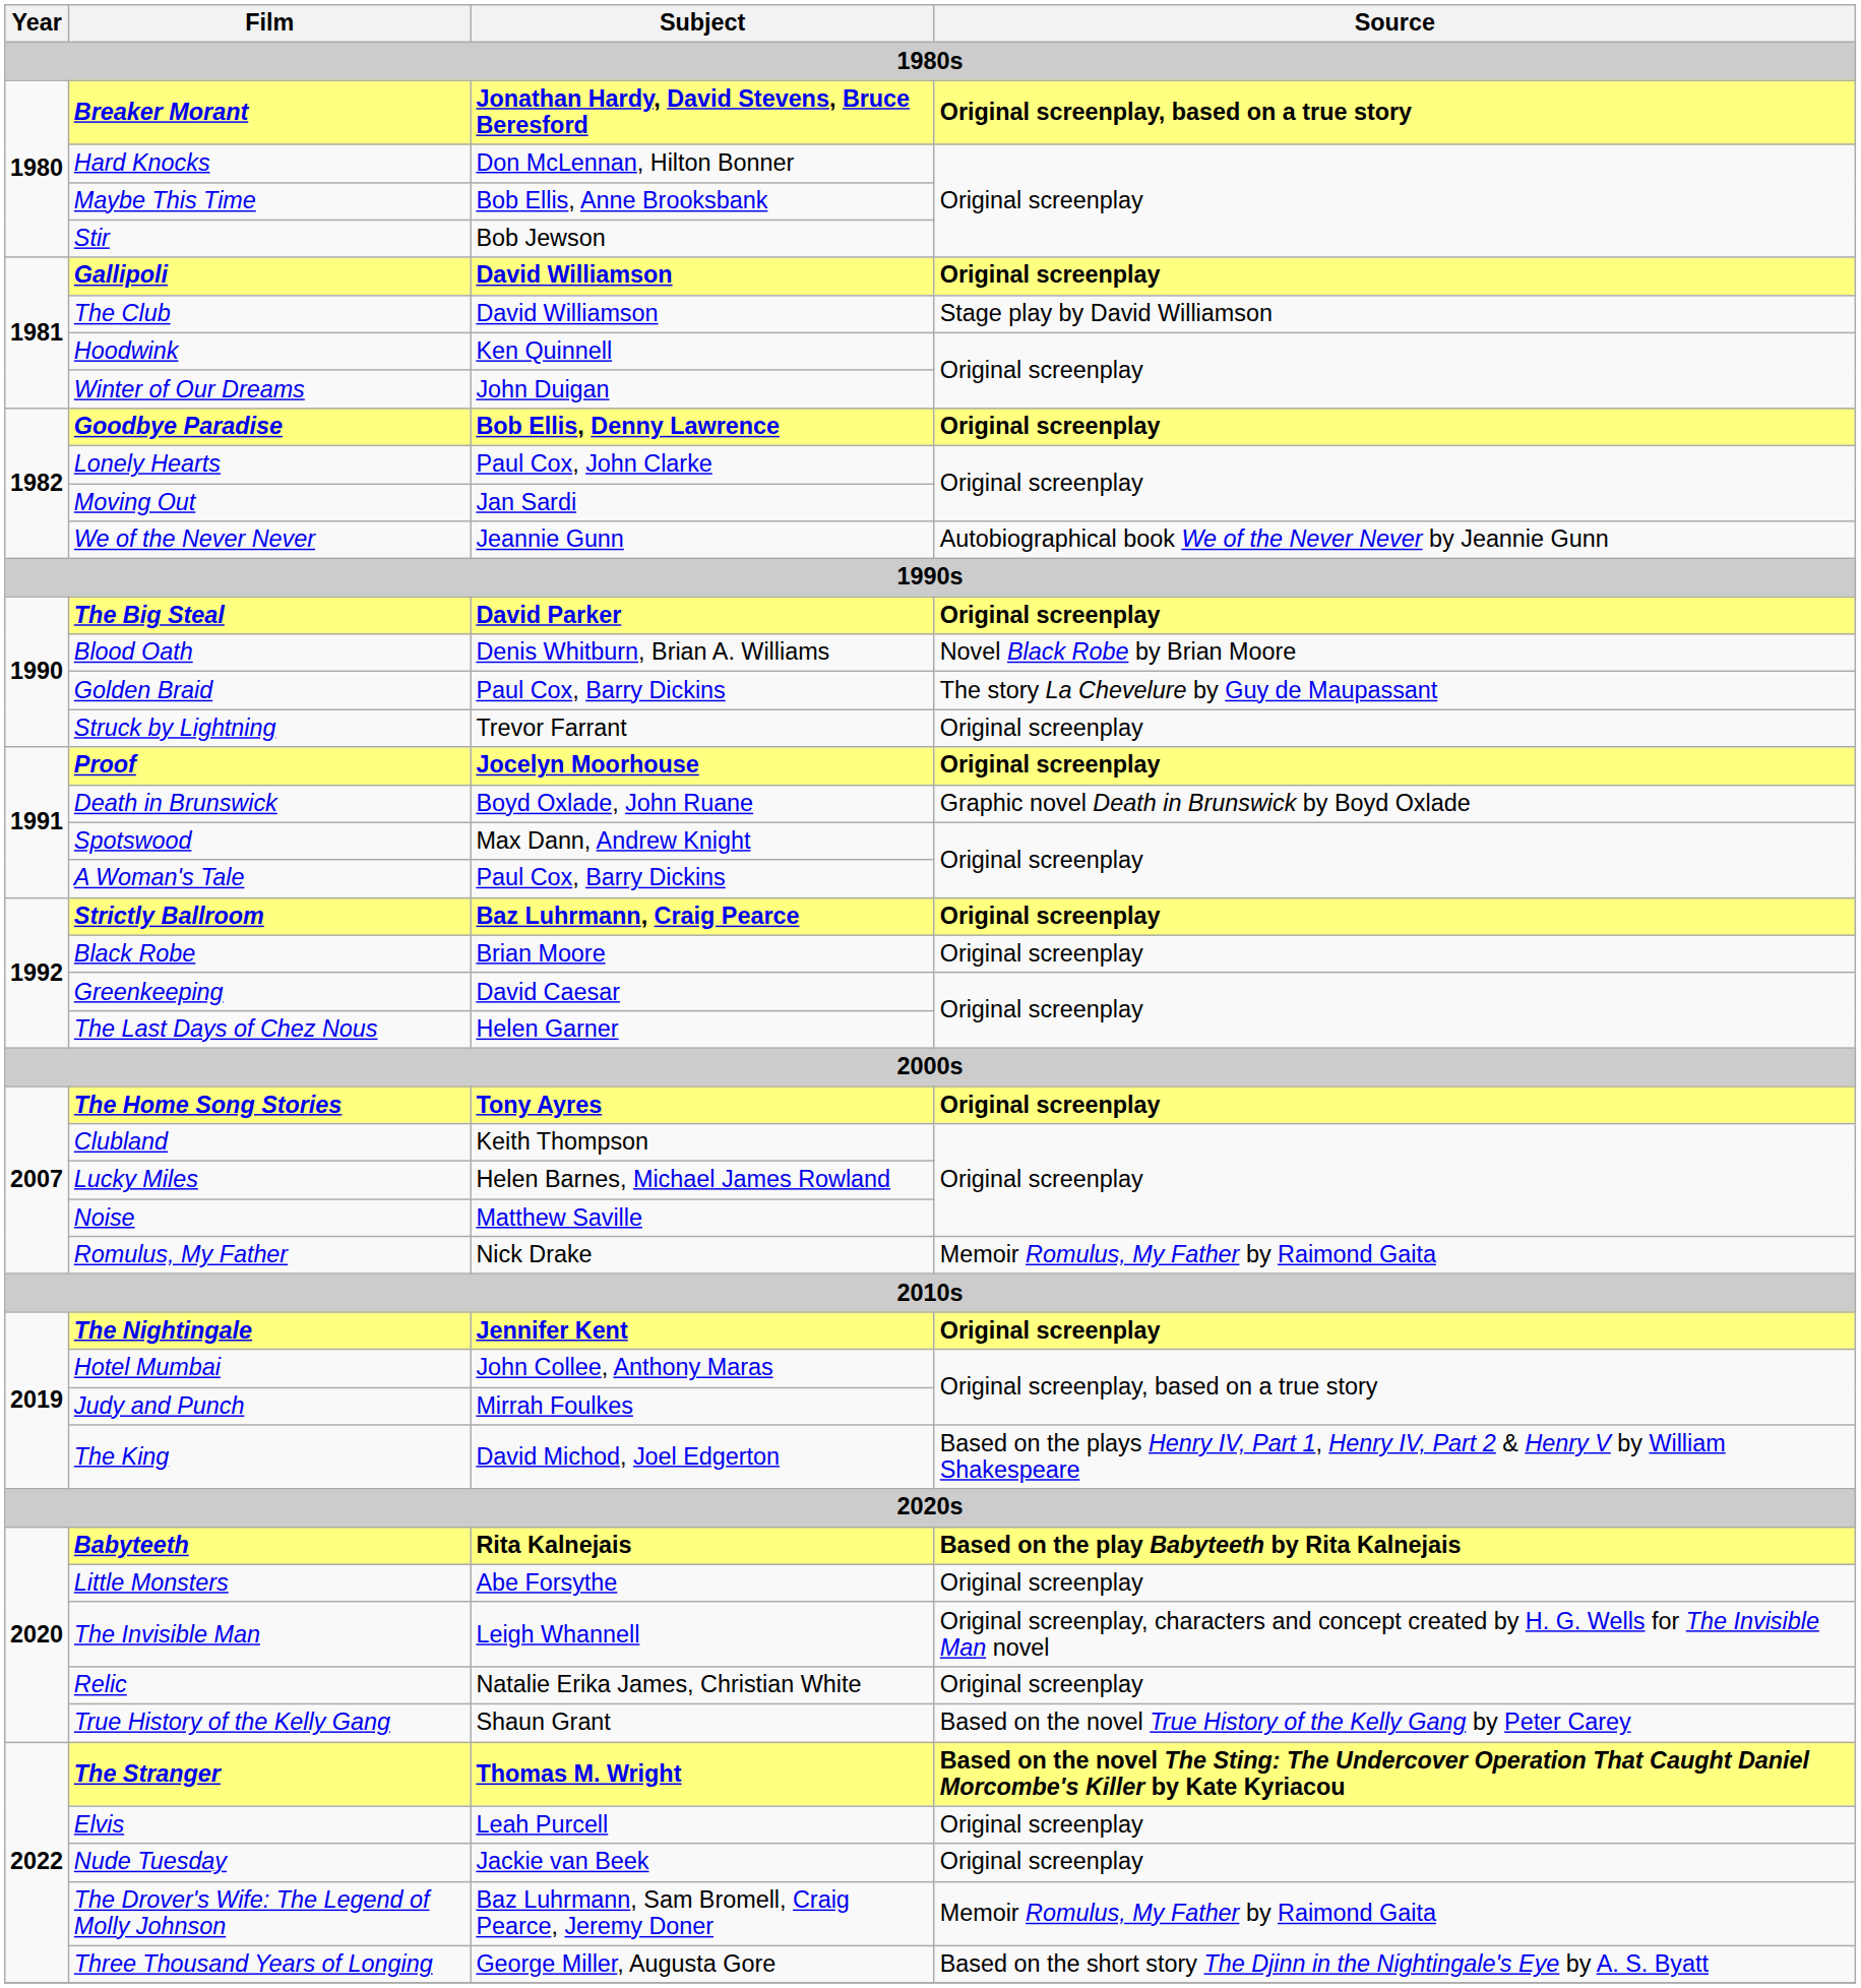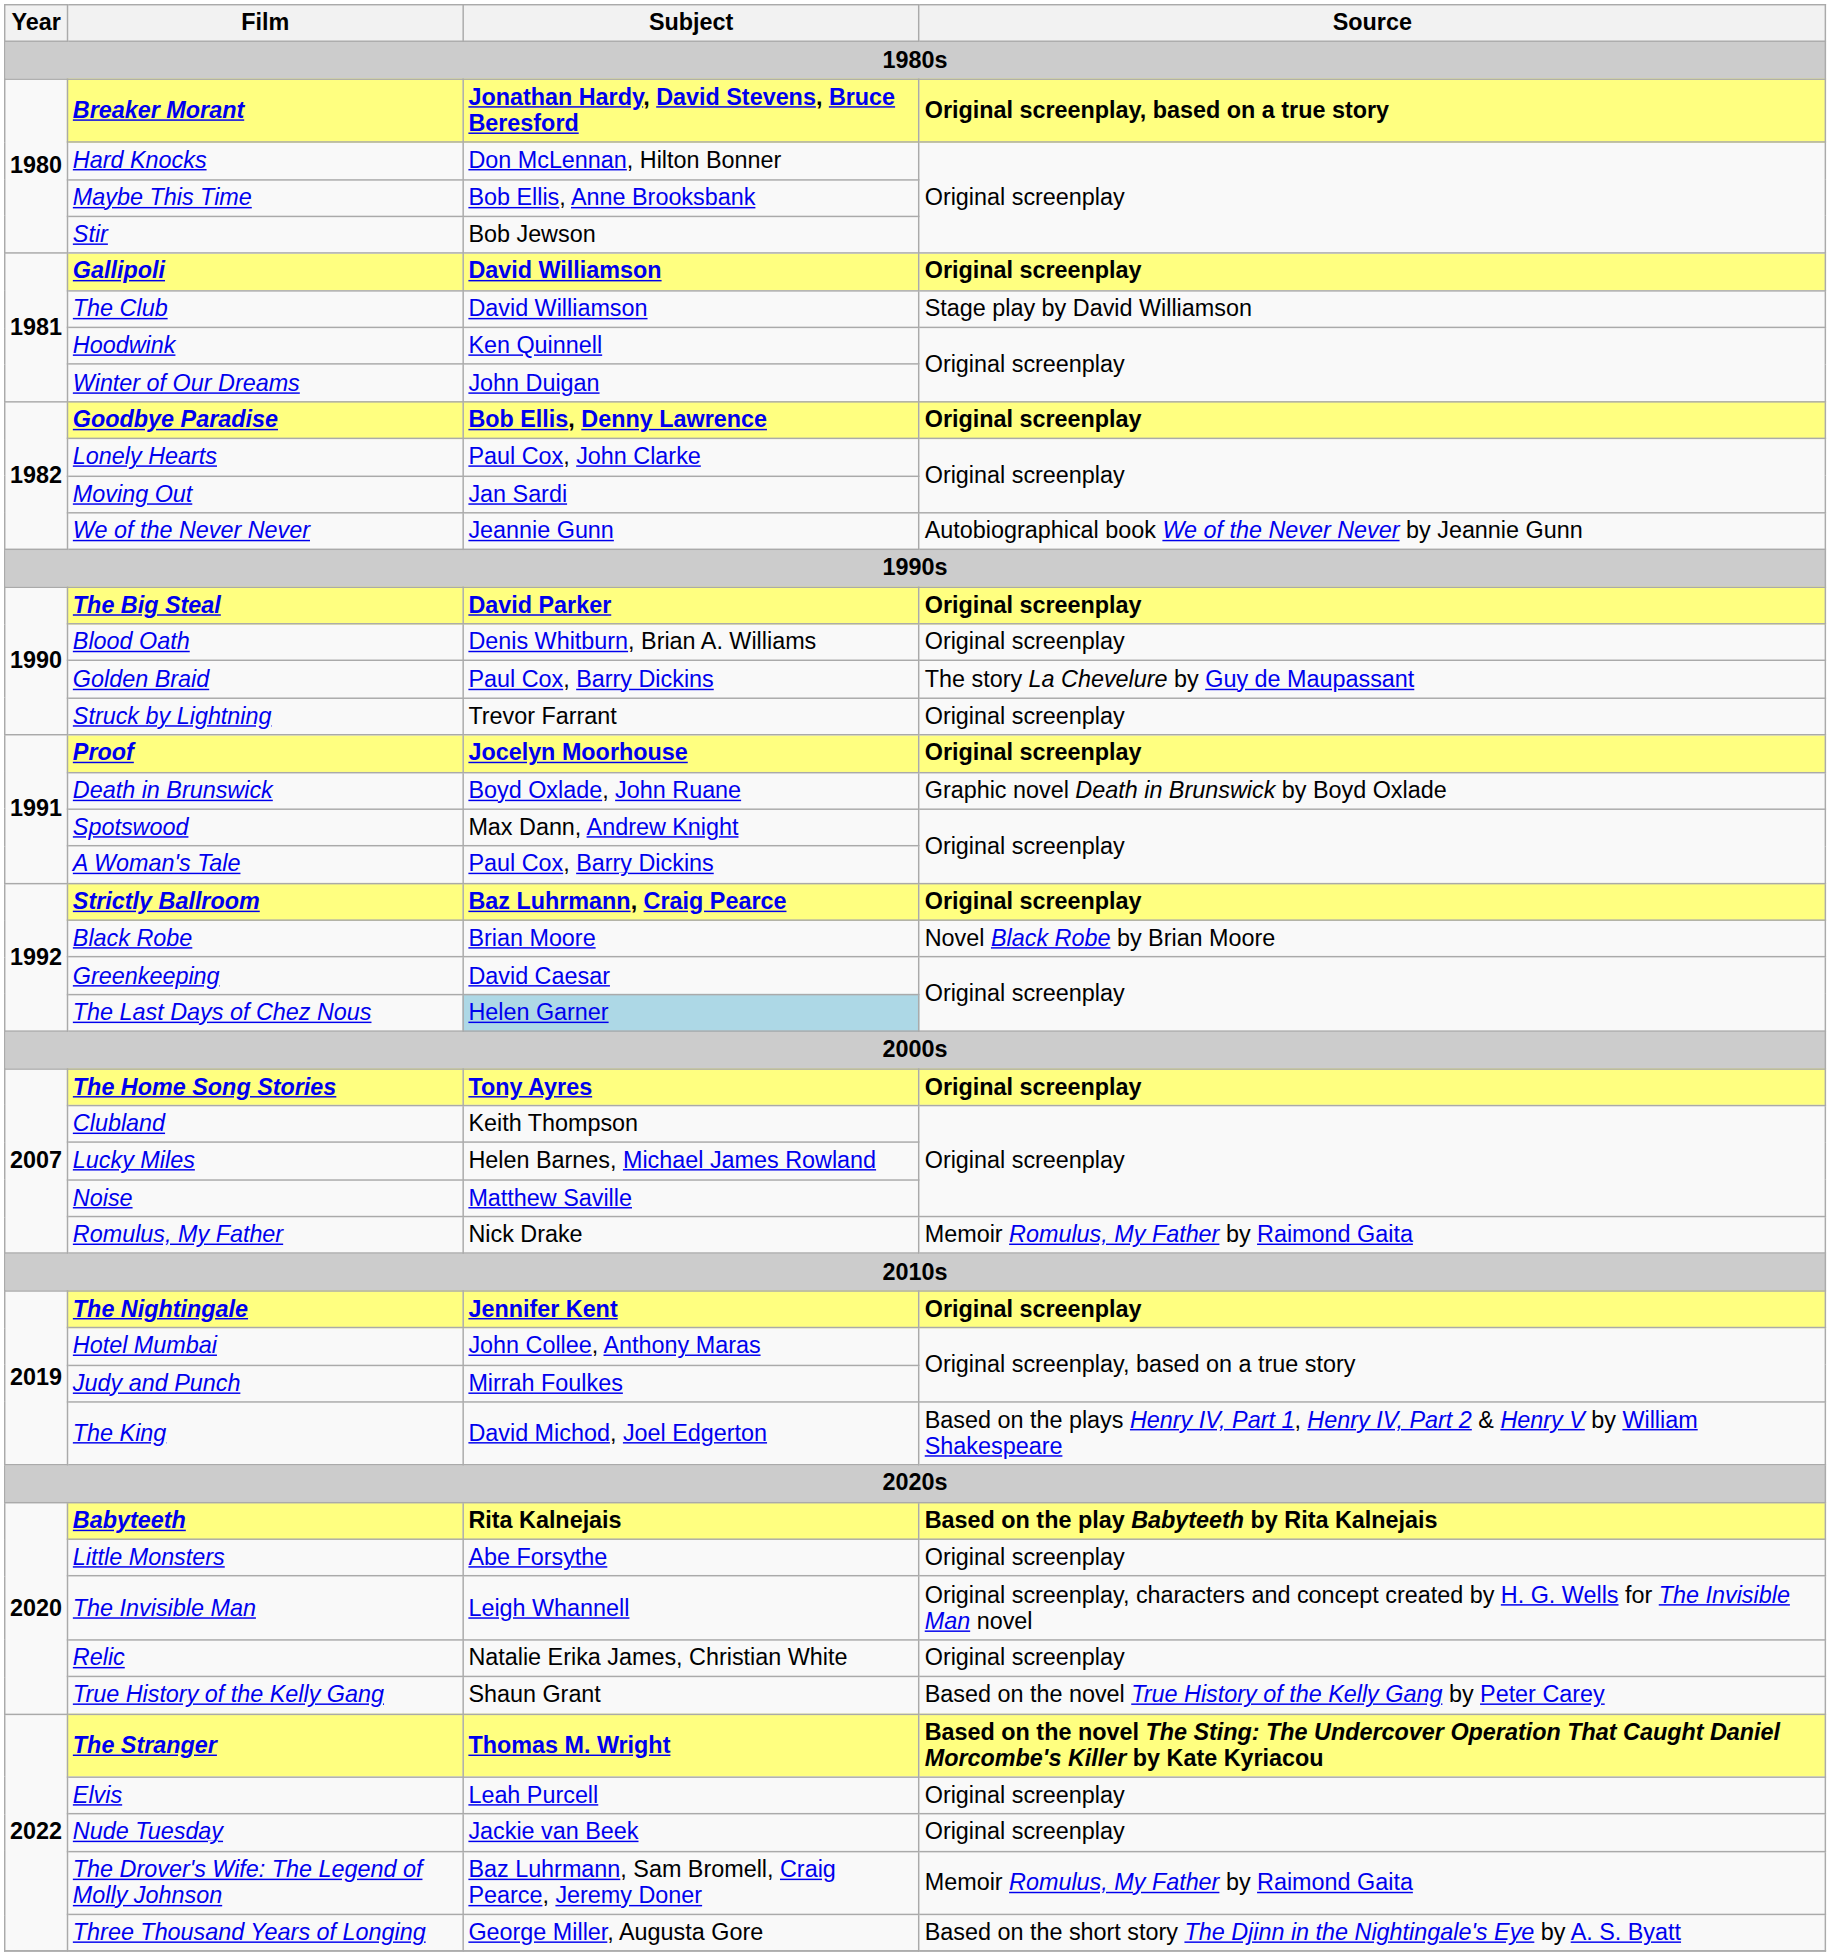Blood Oath | Source: Novel Black Robe by Brian Moore -> Original screenplay
Black Robe | Source: Original screenplay -> Novel Black Robe by Brian Moore
The Last Days of Chez Nous | Subject: no background -> lightblue background
